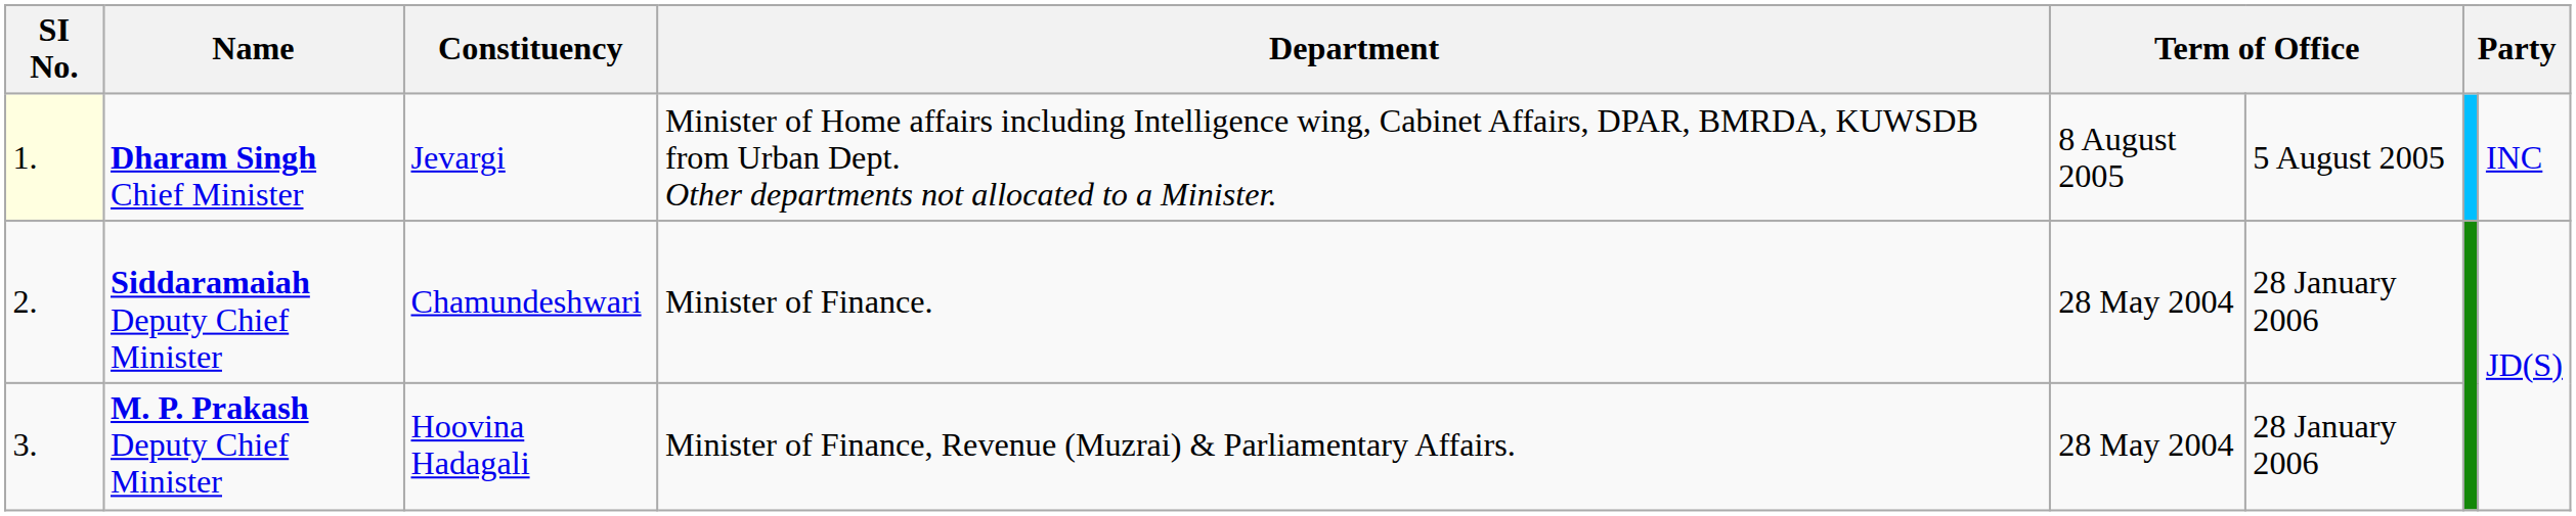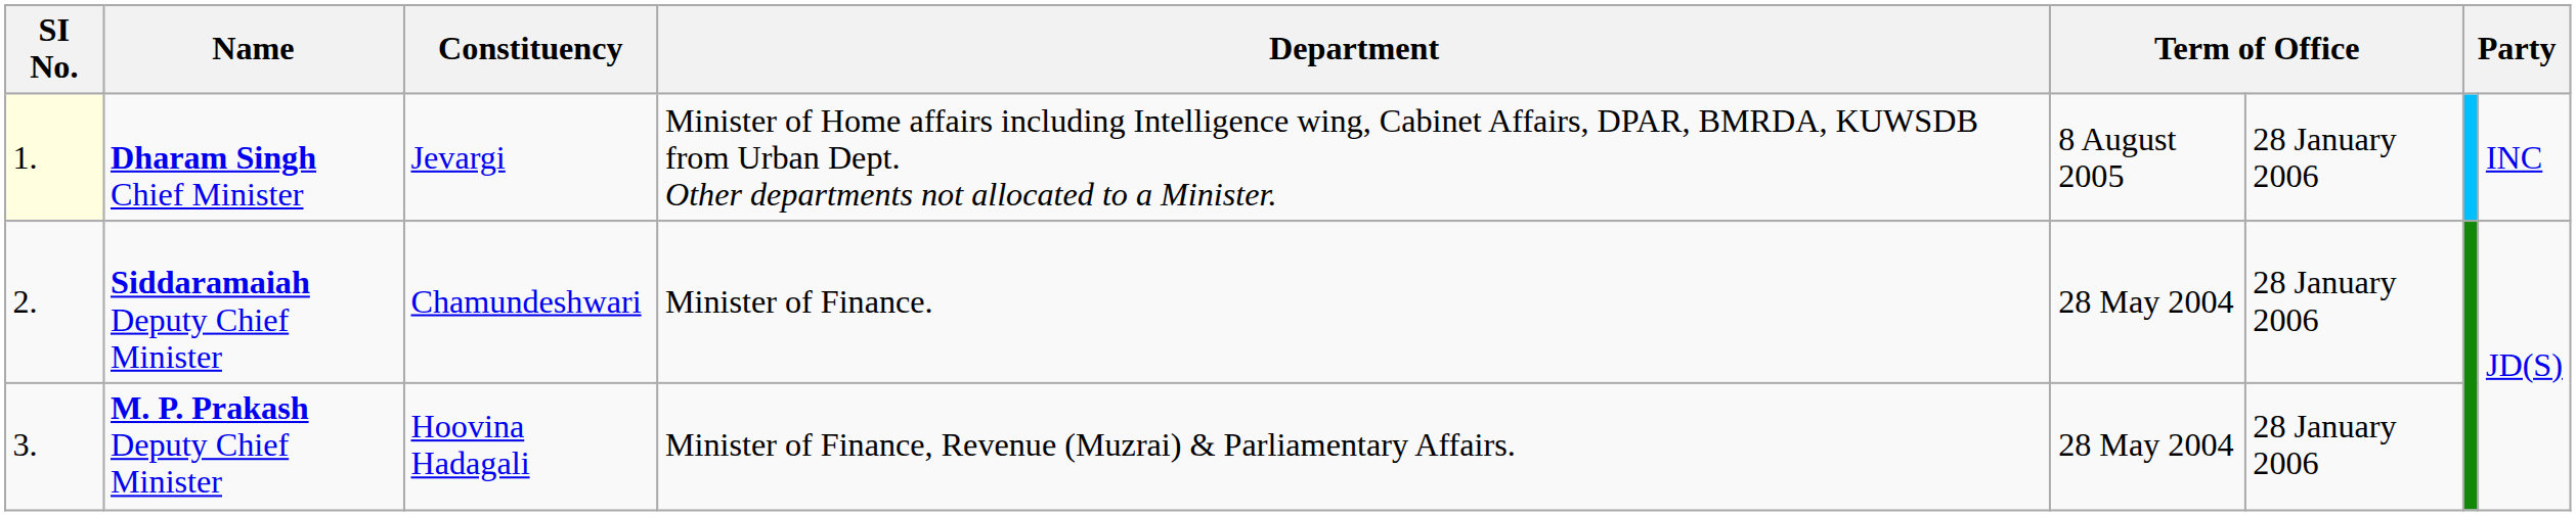Dharam Singh Chief Minister | column 6: 5 August 2005 -> 28 January 2006
